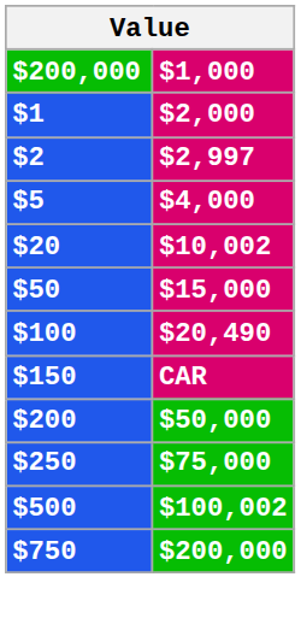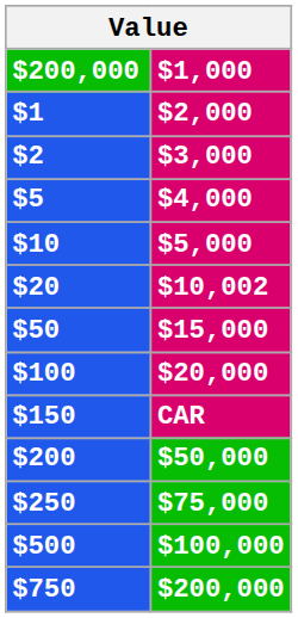$2 | $1,000: $2,997 -> $3,000
+ row: $10 | $5,000
$100 | $1,000: $20,490 -> $20,000
$500 | $1,000: $100,002 -> $100,000
